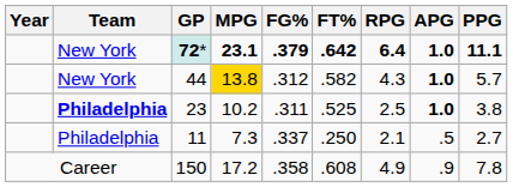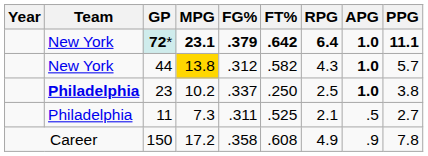23 | FG%: .311 -> .337
23 | FT%: .525 -> .250
11 | FG%: .337 -> .311
11 | FT%: .250 -> .525
